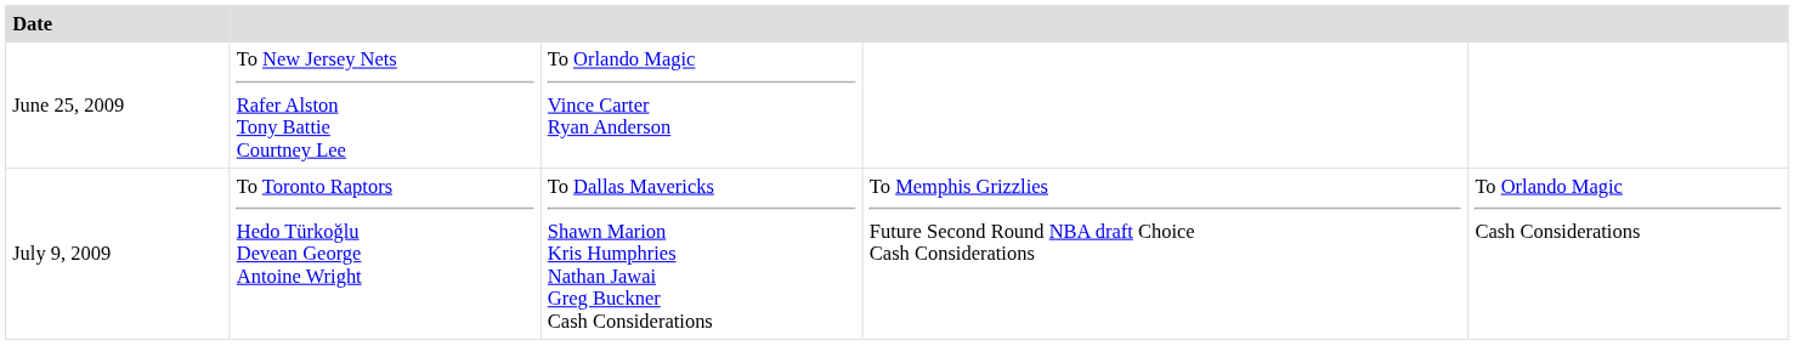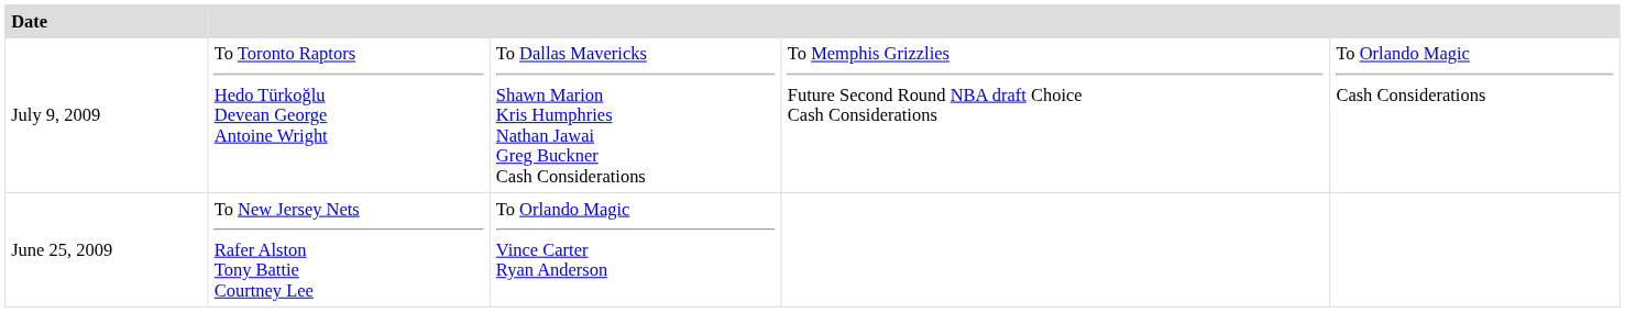rows swapped: June 25, 2009 <-> July 9, 2009
